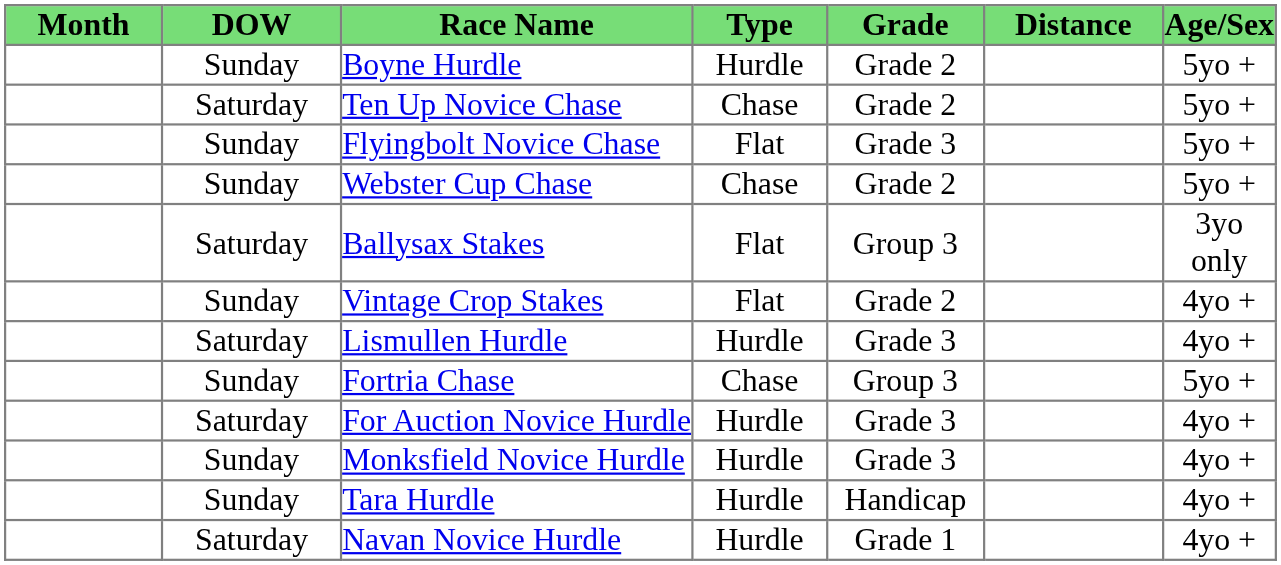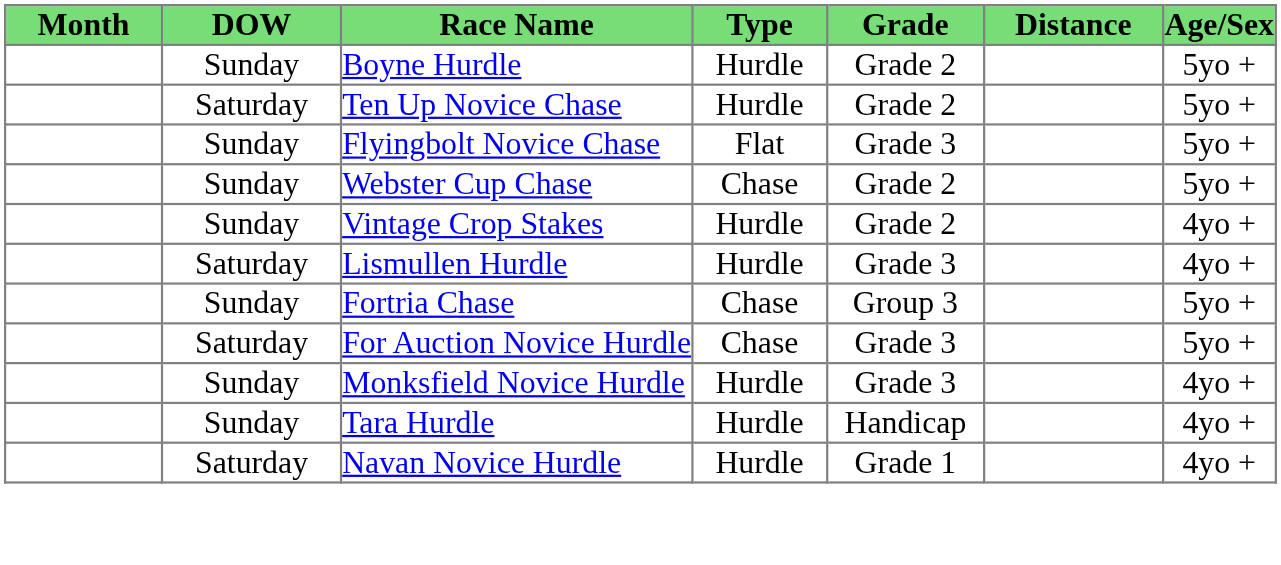Ten Up Novice Chase | Type: Chase -> Hurdle
- row: Saturday | Ballysax Stakes | Flat | Group 3 | 3yo only
Vintage Crop Stakes | Type: Flat -> Hurdle
For Auction Novice Hurdle | Type: Hurdle -> Chase
For Auction Novice Hurdle | Age/Sex: 4yo + -> 5yo +
